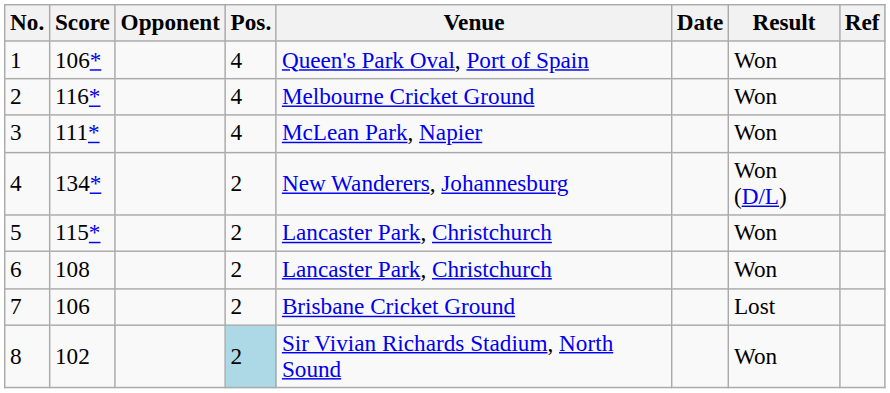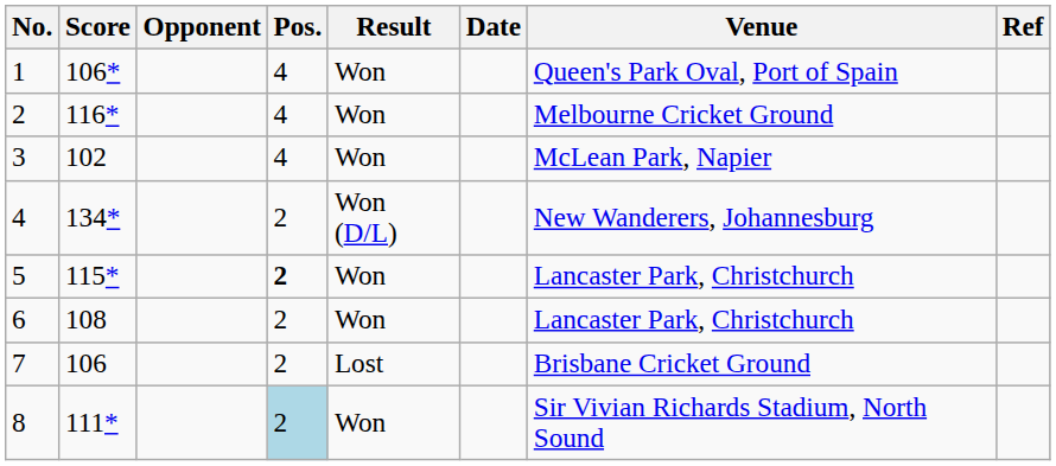columns swapped: Venue <-> Result
3 | Score: 111* -> 102
5 | Pos.: normal -> bold
8 | Score: 102 -> 111*
